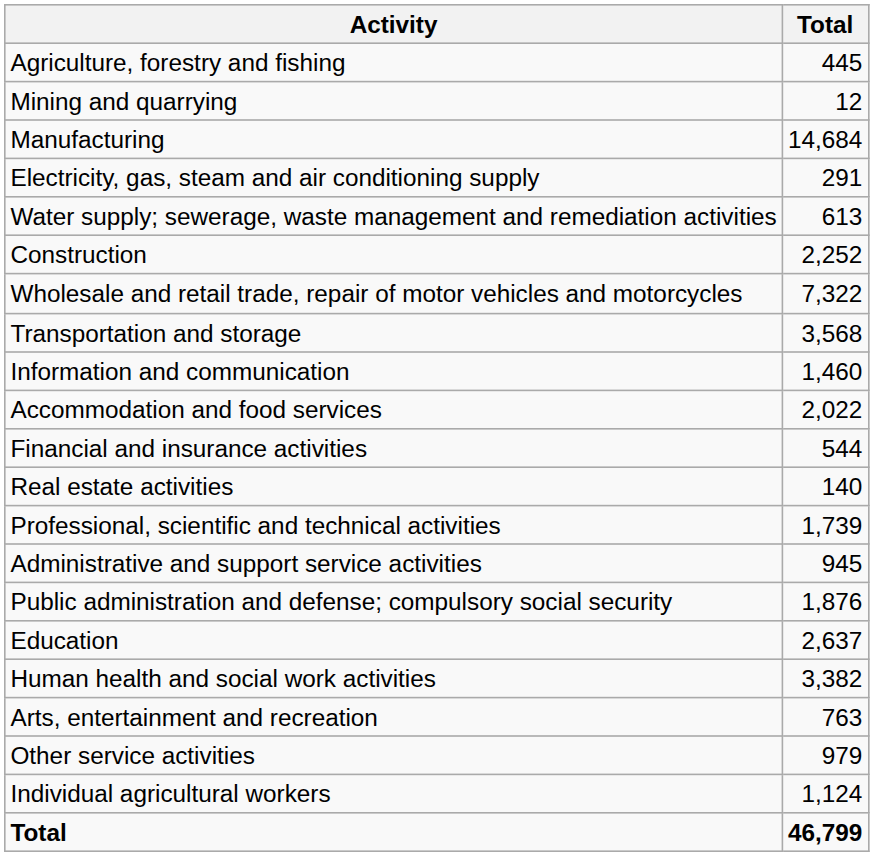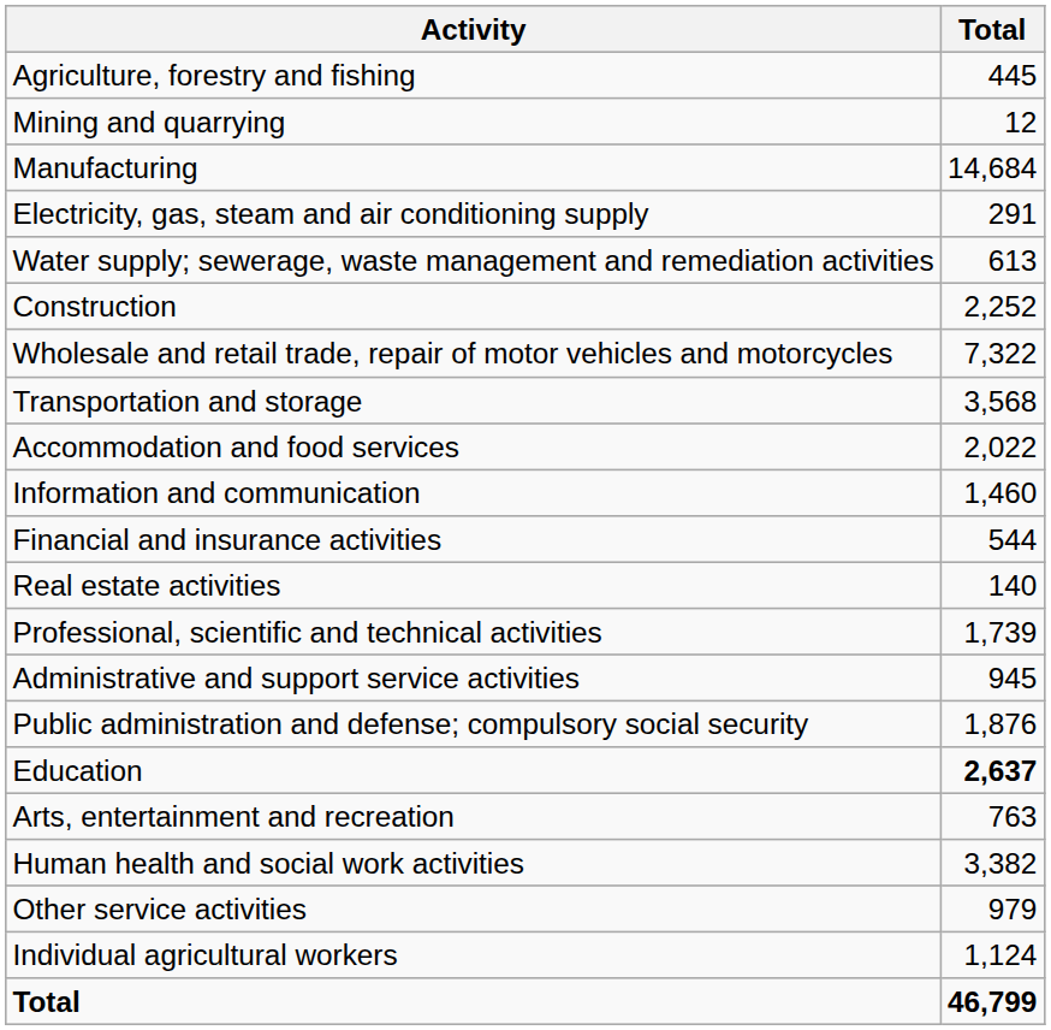rows swapped: Accommodation and food services <-> Information and communication
Education | Total: normal -> bold
rows swapped: Human health and social work activities <-> Arts, entertainment and recreation
